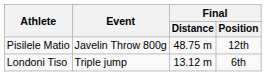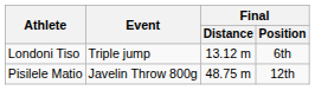rows swapped: Pisilele Matio <-> Londoni Tiso
